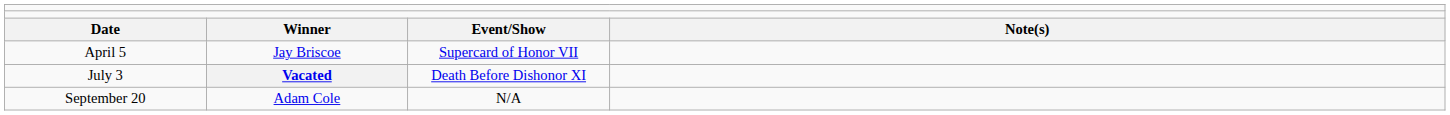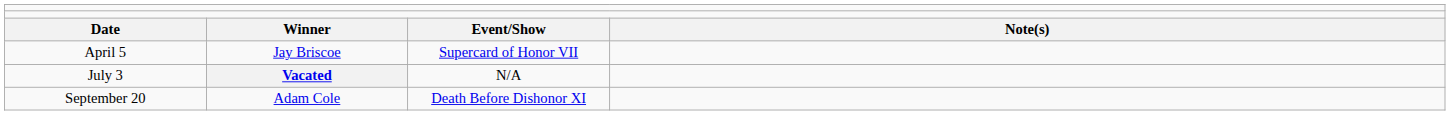July 3 | column 3: Death Before Dishonor XI -> N/A
September 20 | column 3: N/A -> Death Before Dishonor XI
